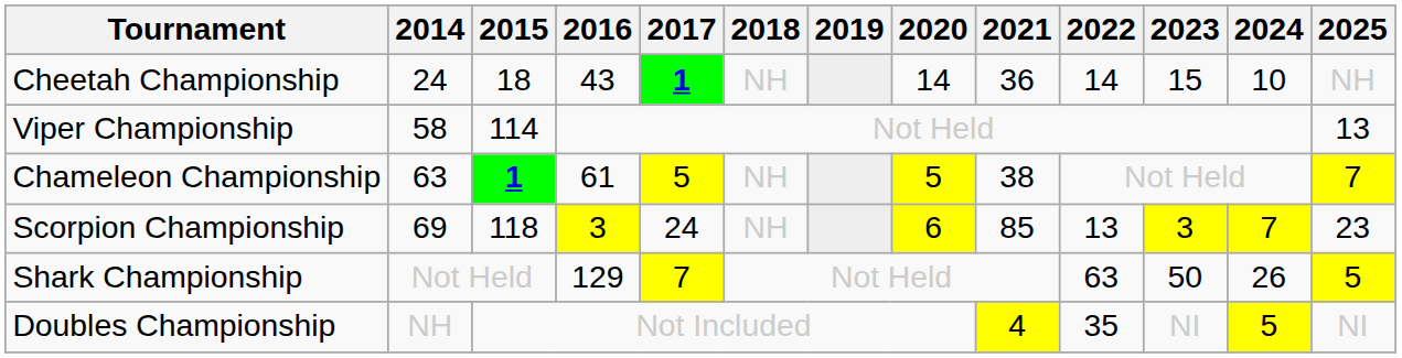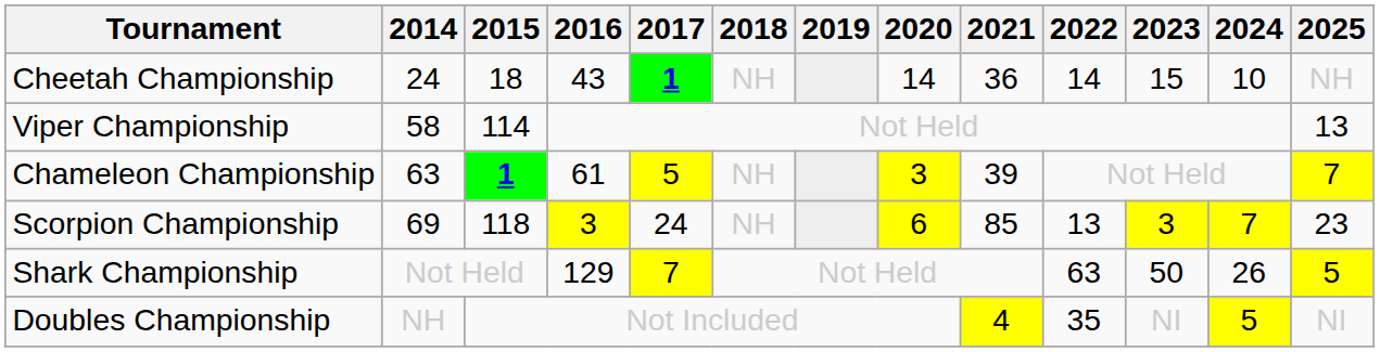Chameleon Championship | 2020: 5 -> 3
Chameleon Championship | 2021: 38 -> 39
